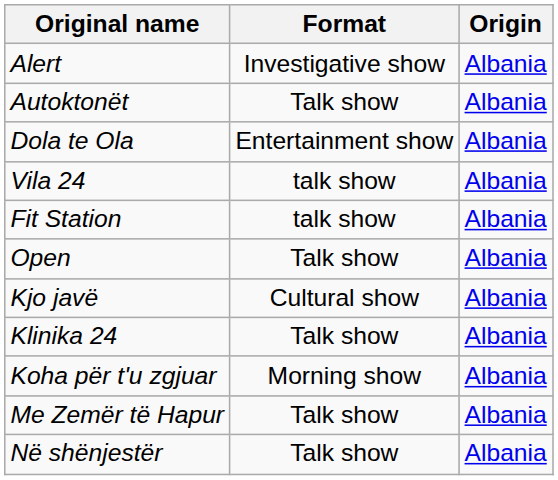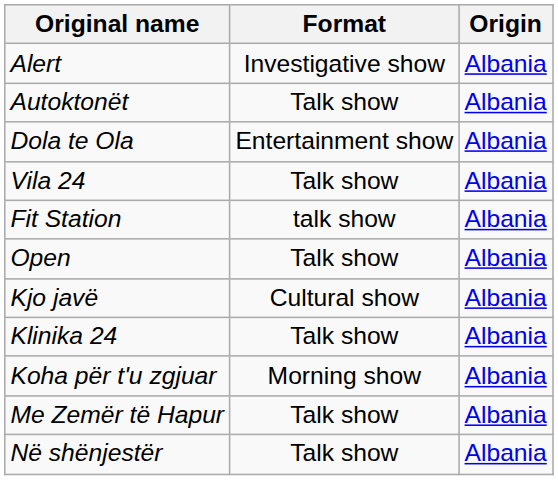Vila 24 | Format: talk show -> Talk show
